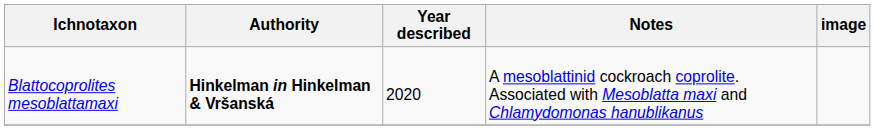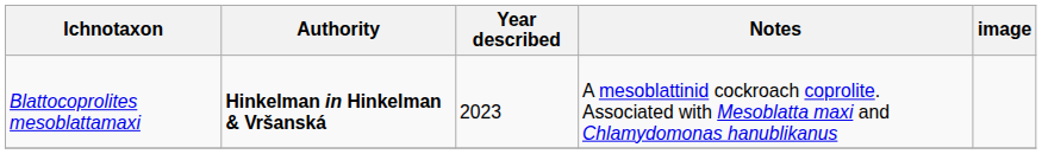Blattocoprolites mesoblattamaxi | Year described: 2020 -> 2023
